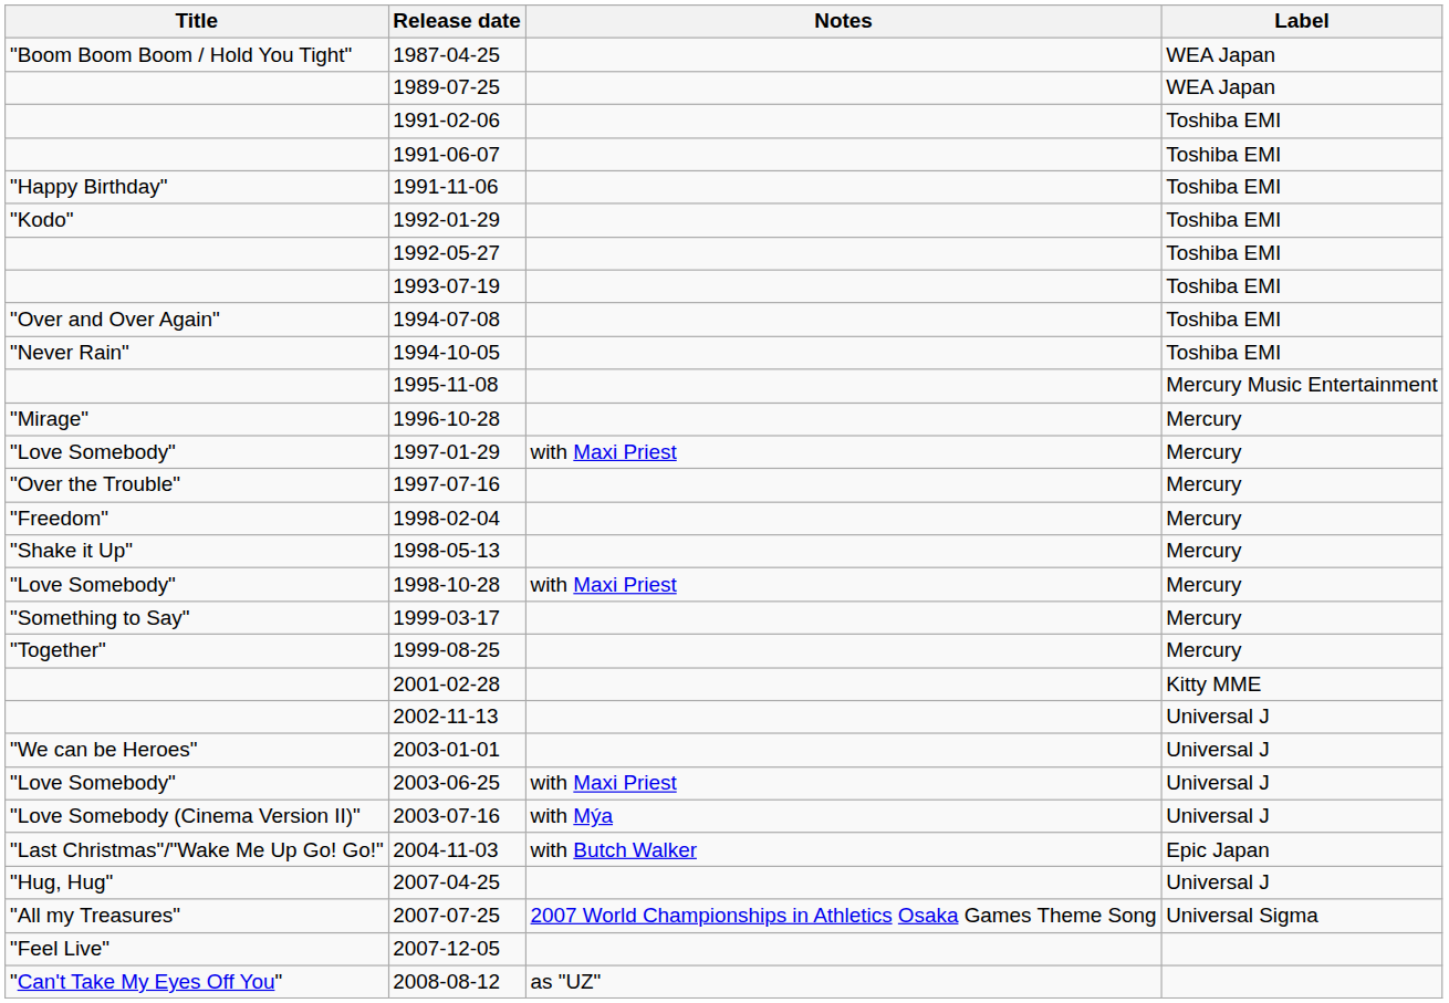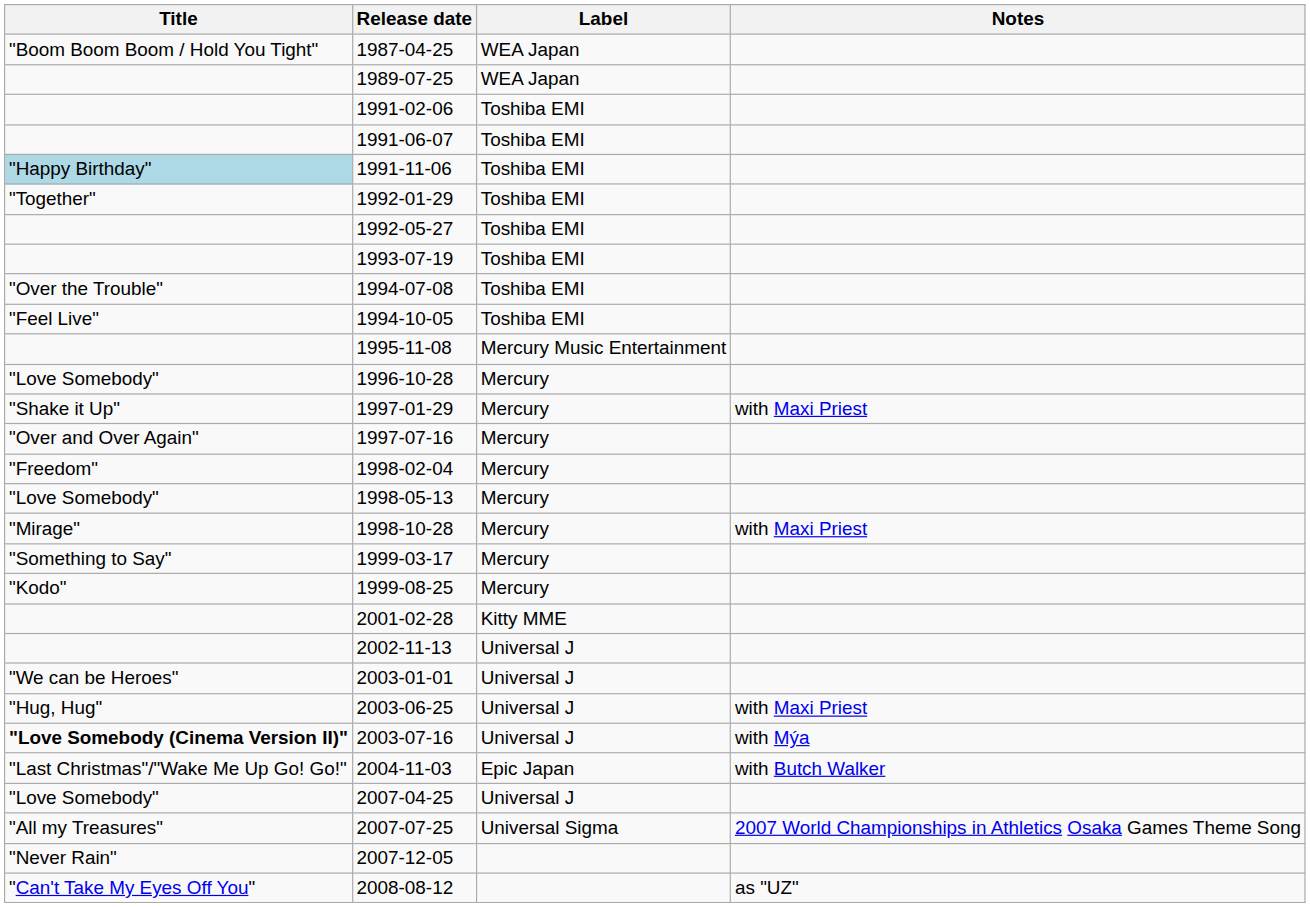columns swapped: Notes <-> Label
1991-11-06 | Title: no background -> lightblue background
1992-01-29 | Title: "Kodo" -> "Together"
1994-07-08 | Title: "Over and Over Again" -> "Over the Trouble"
1994-10-05 | Title: "Never Rain" -> "Feel Live"
1996-10-28 | Title: "Mirage" -> "Love Somebody"
1997-01-29 | Title: "Love Somebody" -> "Shake it Up"
1997-07-16 | Title: "Over the Trouble" -> "Over and Over Again"
1998-05-13 | Title: "Shake it Up" -> "Love Somebody"
1998-10-28 | Title: "Love Somebody" -> "Mirage"
1999-08-25 | Title: "Together" -> "Kodo"
2003-06-25 | Title: "Love Somebody" -> "Hug, Hug"
2003-07-16 | Title: normal -> bold
2007-04-25 | Title: "Hug, Hug" -> "Love Somebody"
2007-12-05 | Title: "Feel Live" -> "Never Rain"
